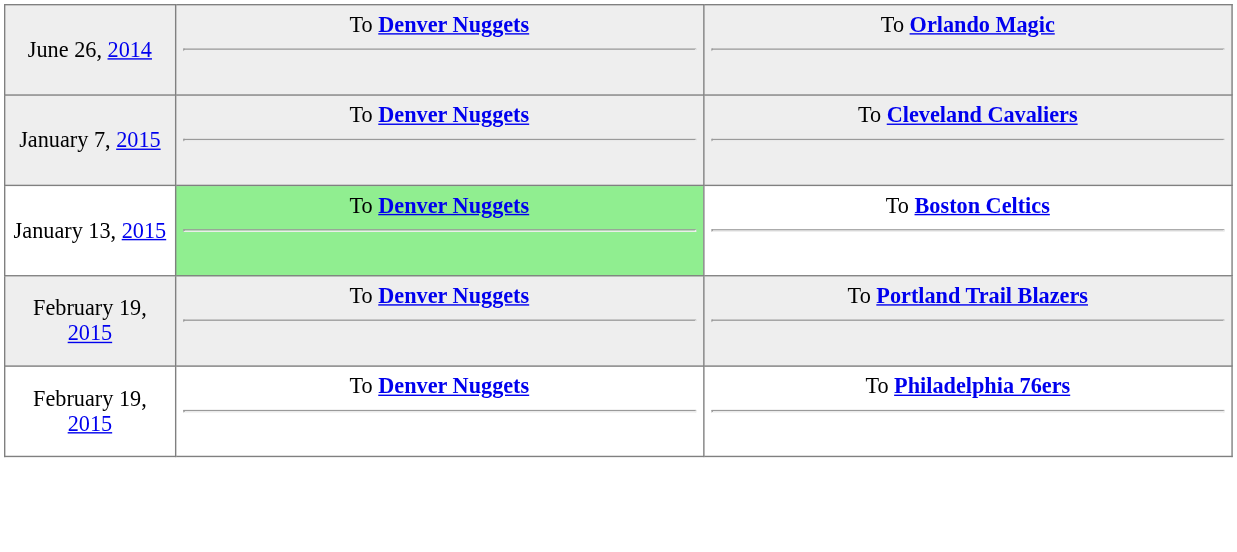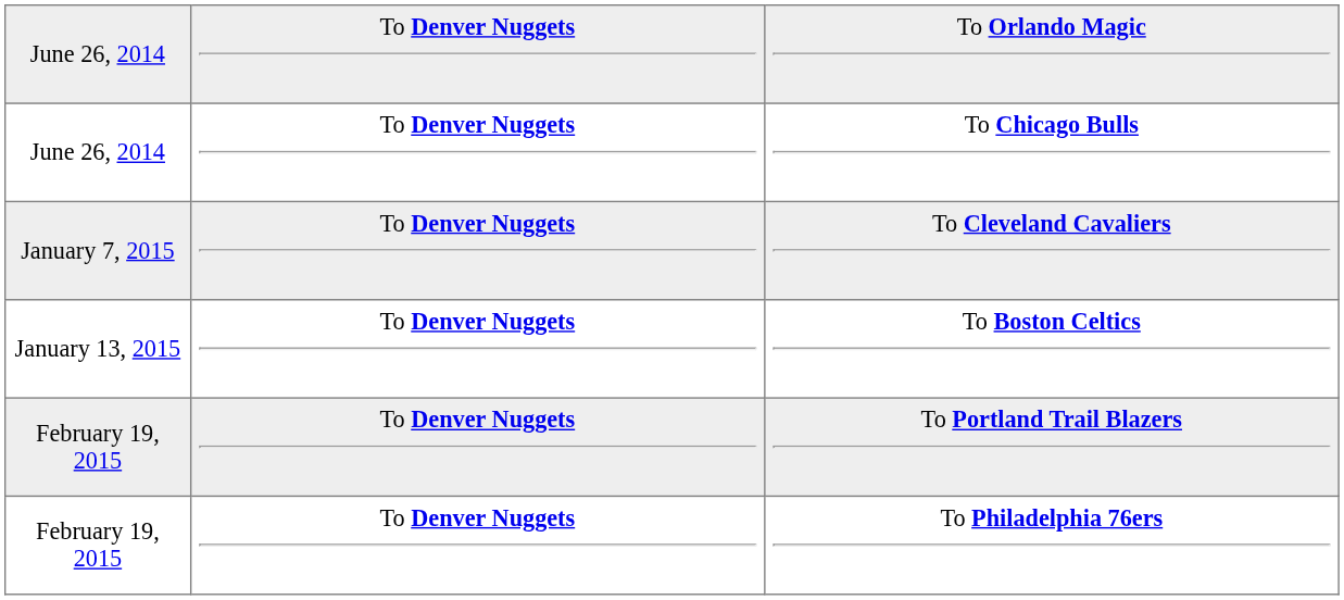+ row: June 26, 2014 | To Denver Nuggets | To Chicago Bulls
To Boston Celtics | column 2: lightgreen background -> no background
